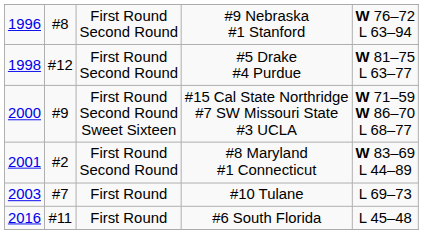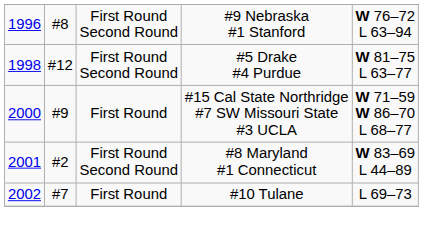#15 Cal State Northridge #7 SW Missouri State #3 UCLA | column 3: First Round Second Round Sweet Sixteen -> First Round
#10 Tulane | column 1: 2003 -> 2002
- row: 2016 | #11 | First Round | #6 South Florida | L 45–48
